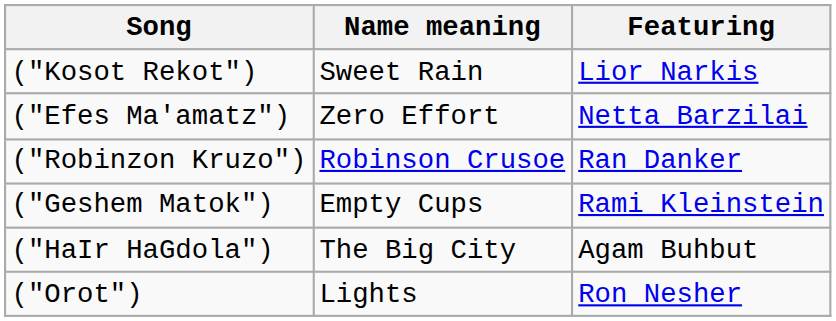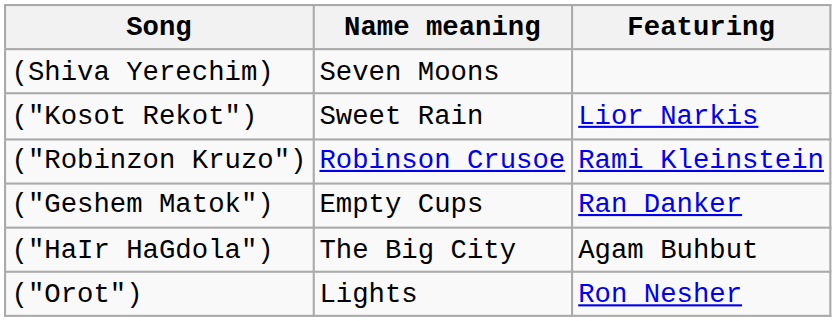+ row: (Shiva Yerechim) | Seven Moons
- row: ("Efes Ma'amatz") | Zero Effort | Netta Barzilai
("Robinzon Kruzo") | Featuring: Ran Danker -> Rami Kleinstein
("Geshem Matok") | Featuring: Rami Kleinstein -> Ran Danker
